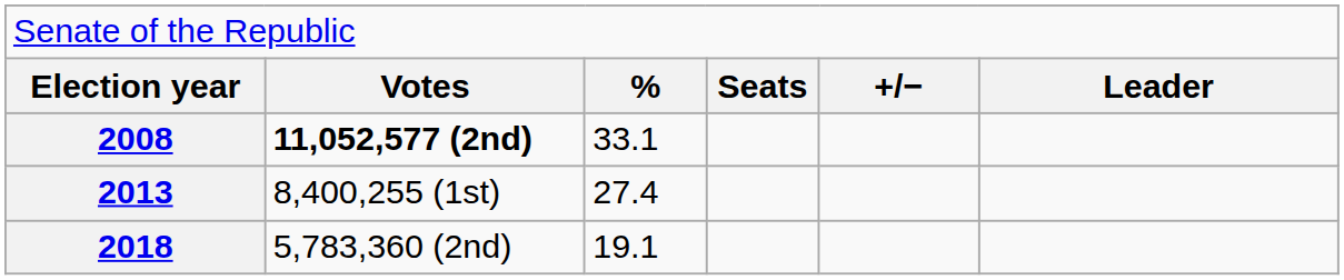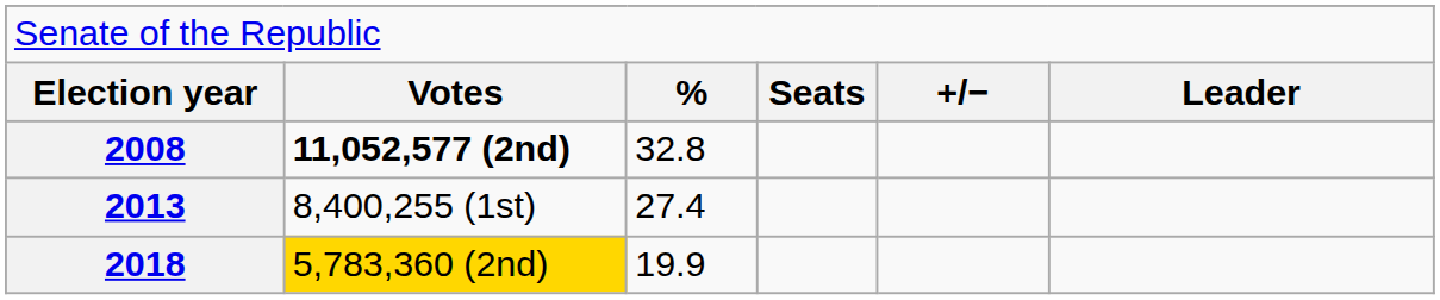2008 | column 3: 33.1 -> 32.8
2018 | column 2: no background -> gold background
2018 | column 3: 19.1 -> 19.9
